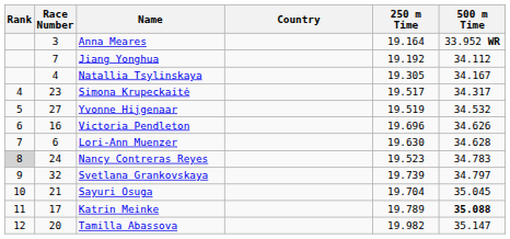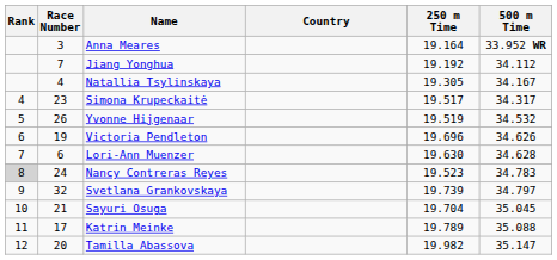Yvonne Hijgenaar | Race Number: 27 -> 26
Victoria Pendleton | Race Number: 16 -> 19
Katrin Meinke | 500 m Time: bold -> normal
